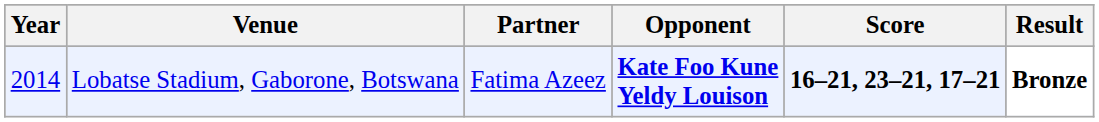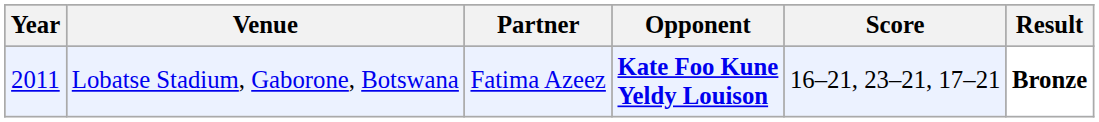Lobatse Stadium, Gaborone, Botswana | Year: 2014 -> 2011
Lobatse Stadium, Gaborone, Botswana | Score: bold -> normal
